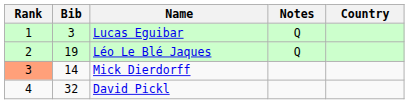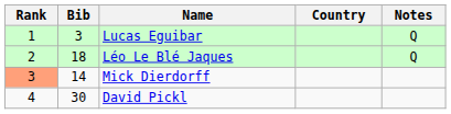columns swapped: Country <-> Notes
Léo Le Blé Jaques | Bib: 19 -> 18
David Pickl | Bib: 32 -> 30
